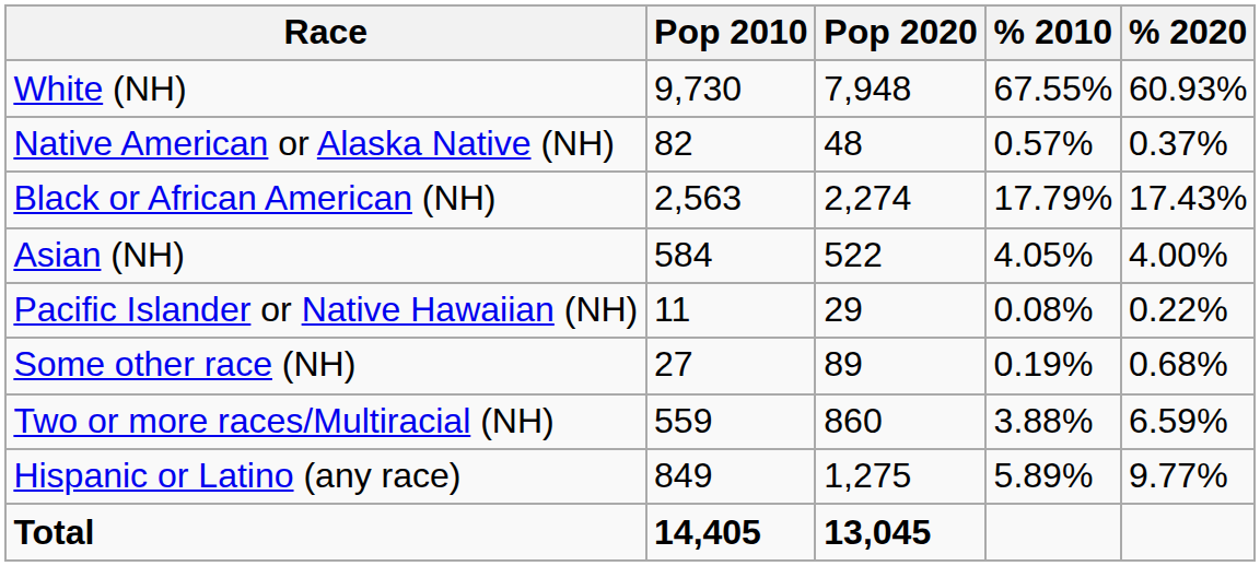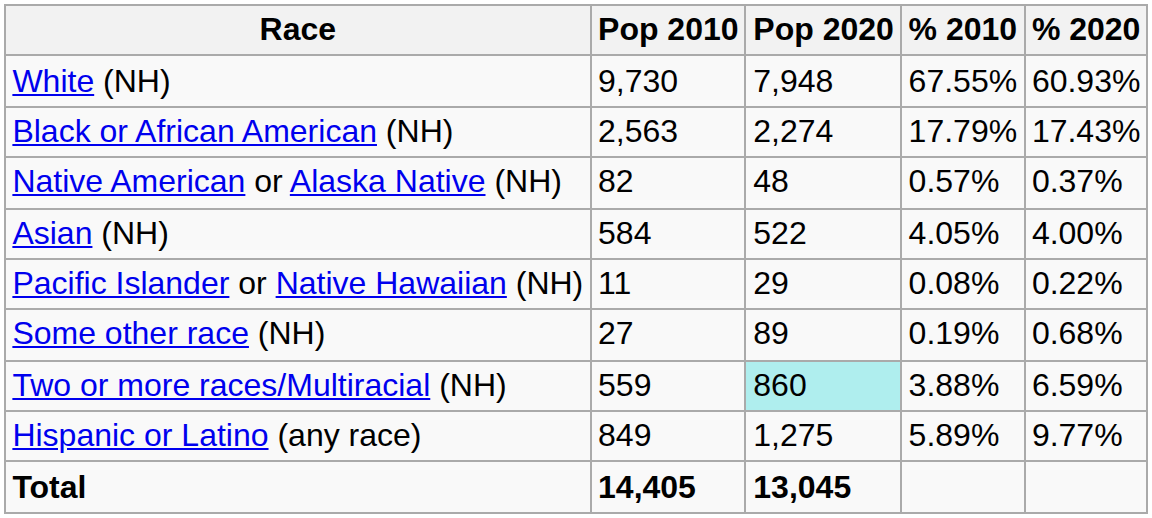rows swapped: Black or African American (NH) <-> Native American or Alaska Native (NH)
Two or more races/Multiracial (NH) | Pop 2020: no background -> paleturquoise background
